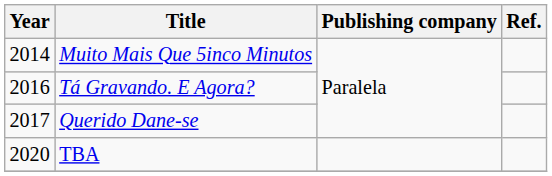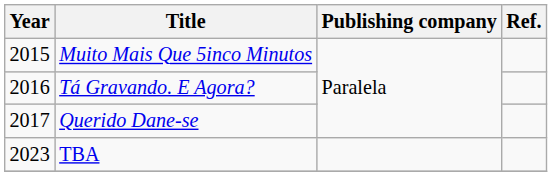Muito Mais Que 5inco Minutos | Year: 2014 -> 2015
TBA | Year: 2020 -> 2023
